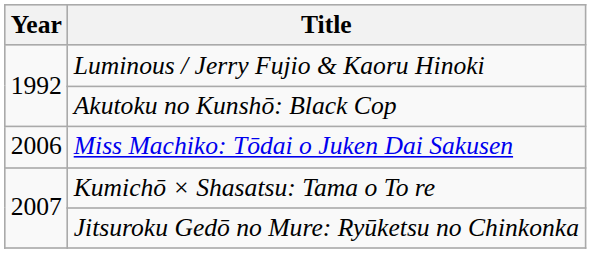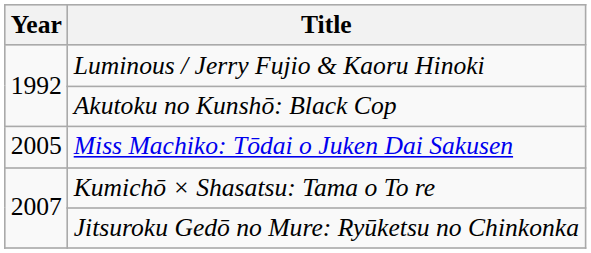Miss Machiko: Tōdai o Juken Dai Sakusen | Year: 2006 -> 2005
